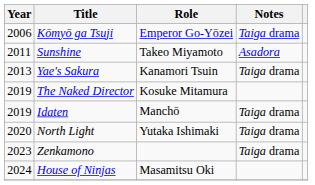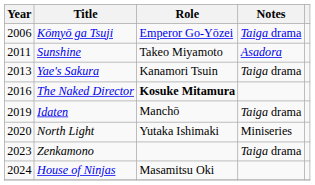The Naked Director | Year: 2019 -> 2016
The Naked Director | Role: normal -> bold
North Light | Notes: Taiga drama -> Miniseries
